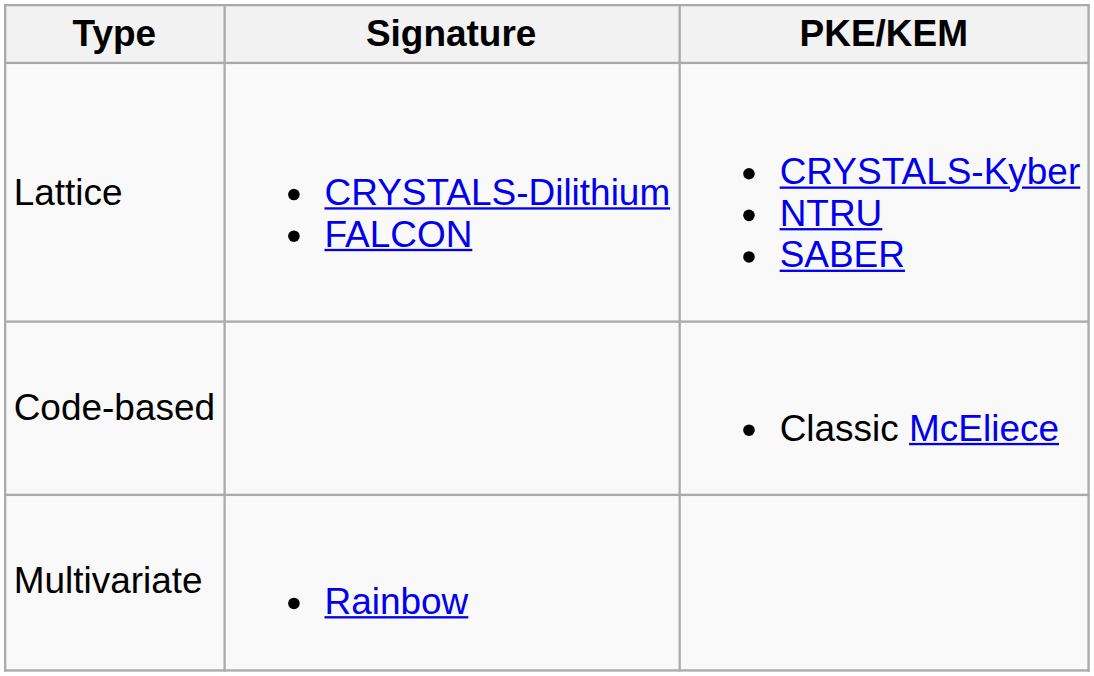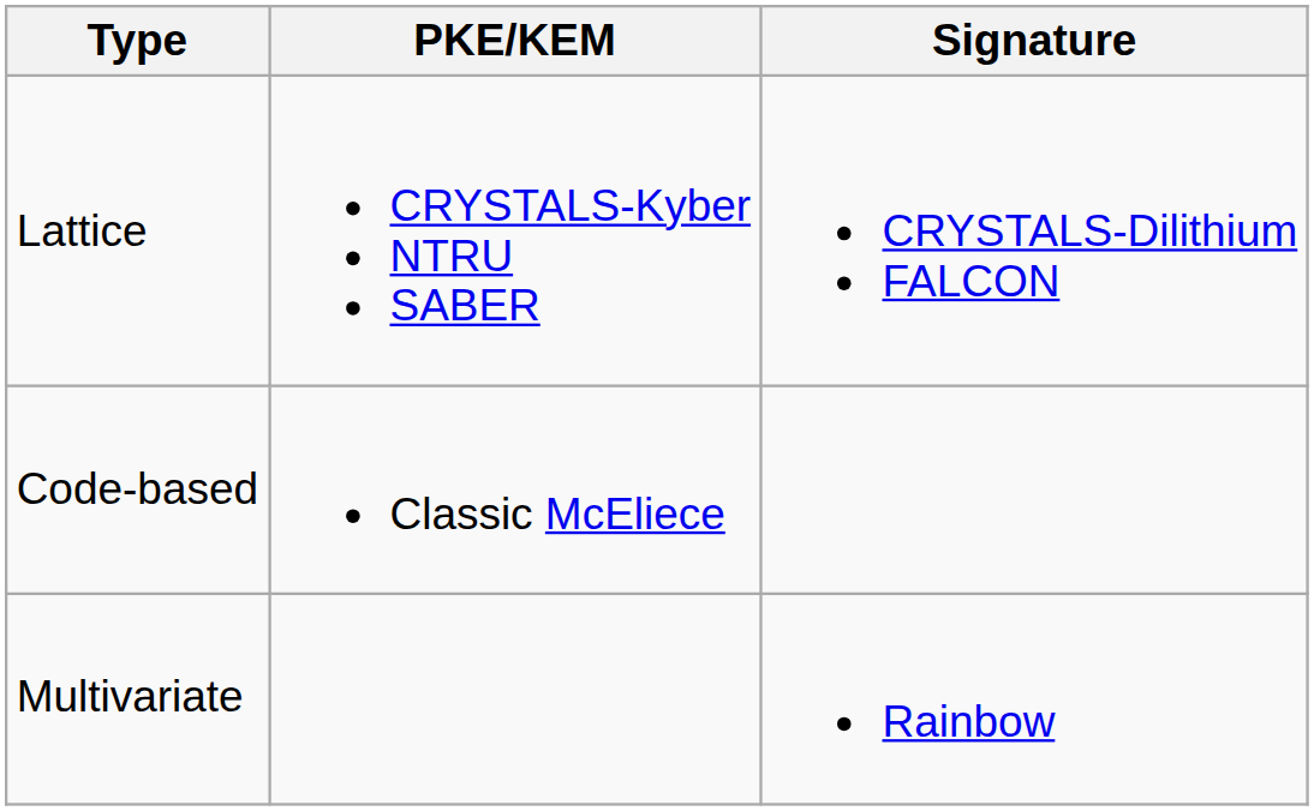columns swapped: PKE/KEM <-> Signature
